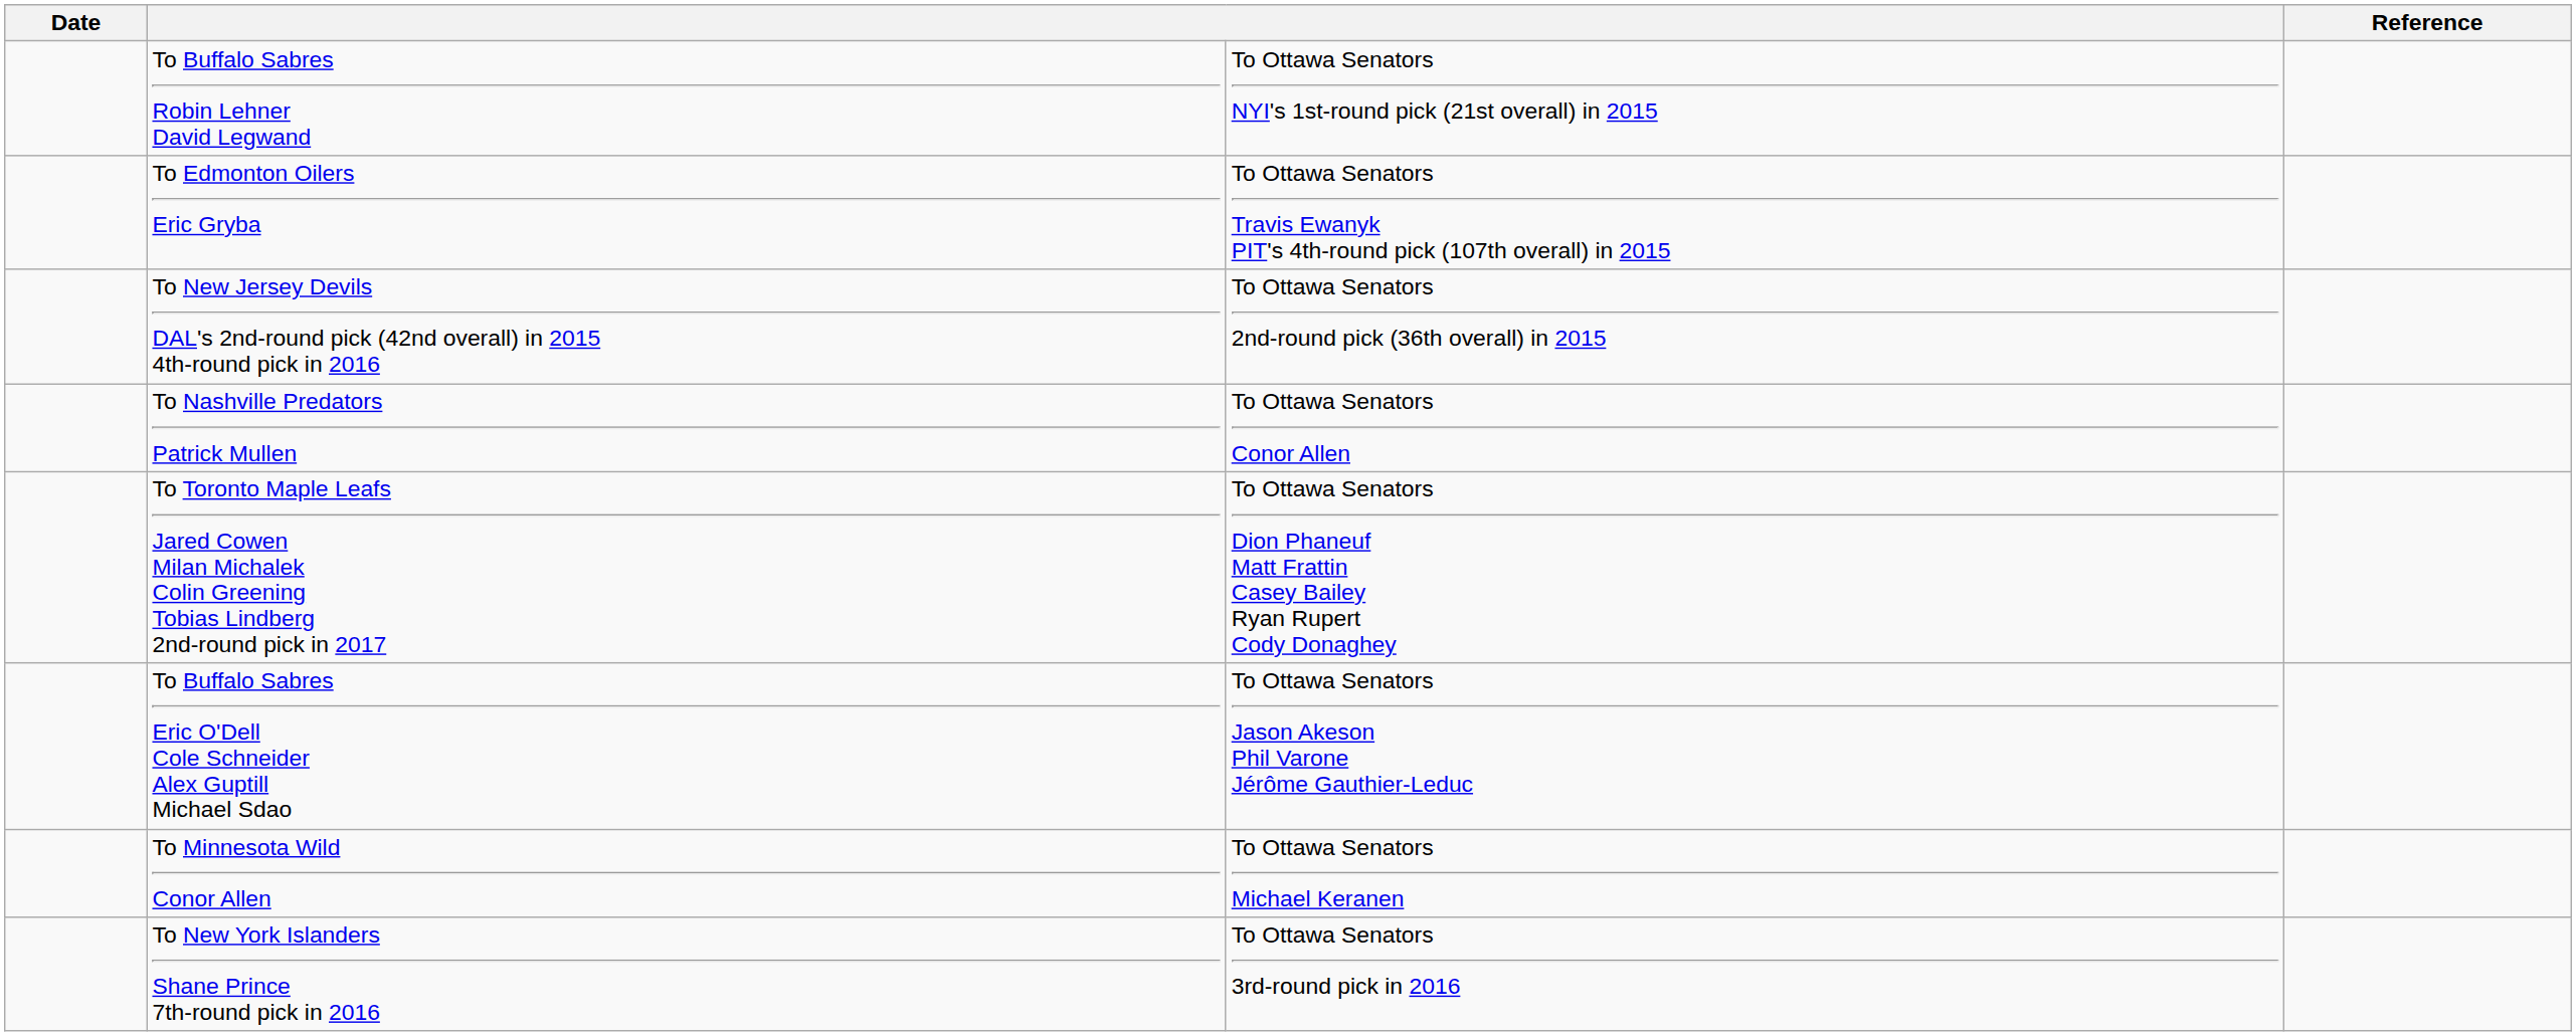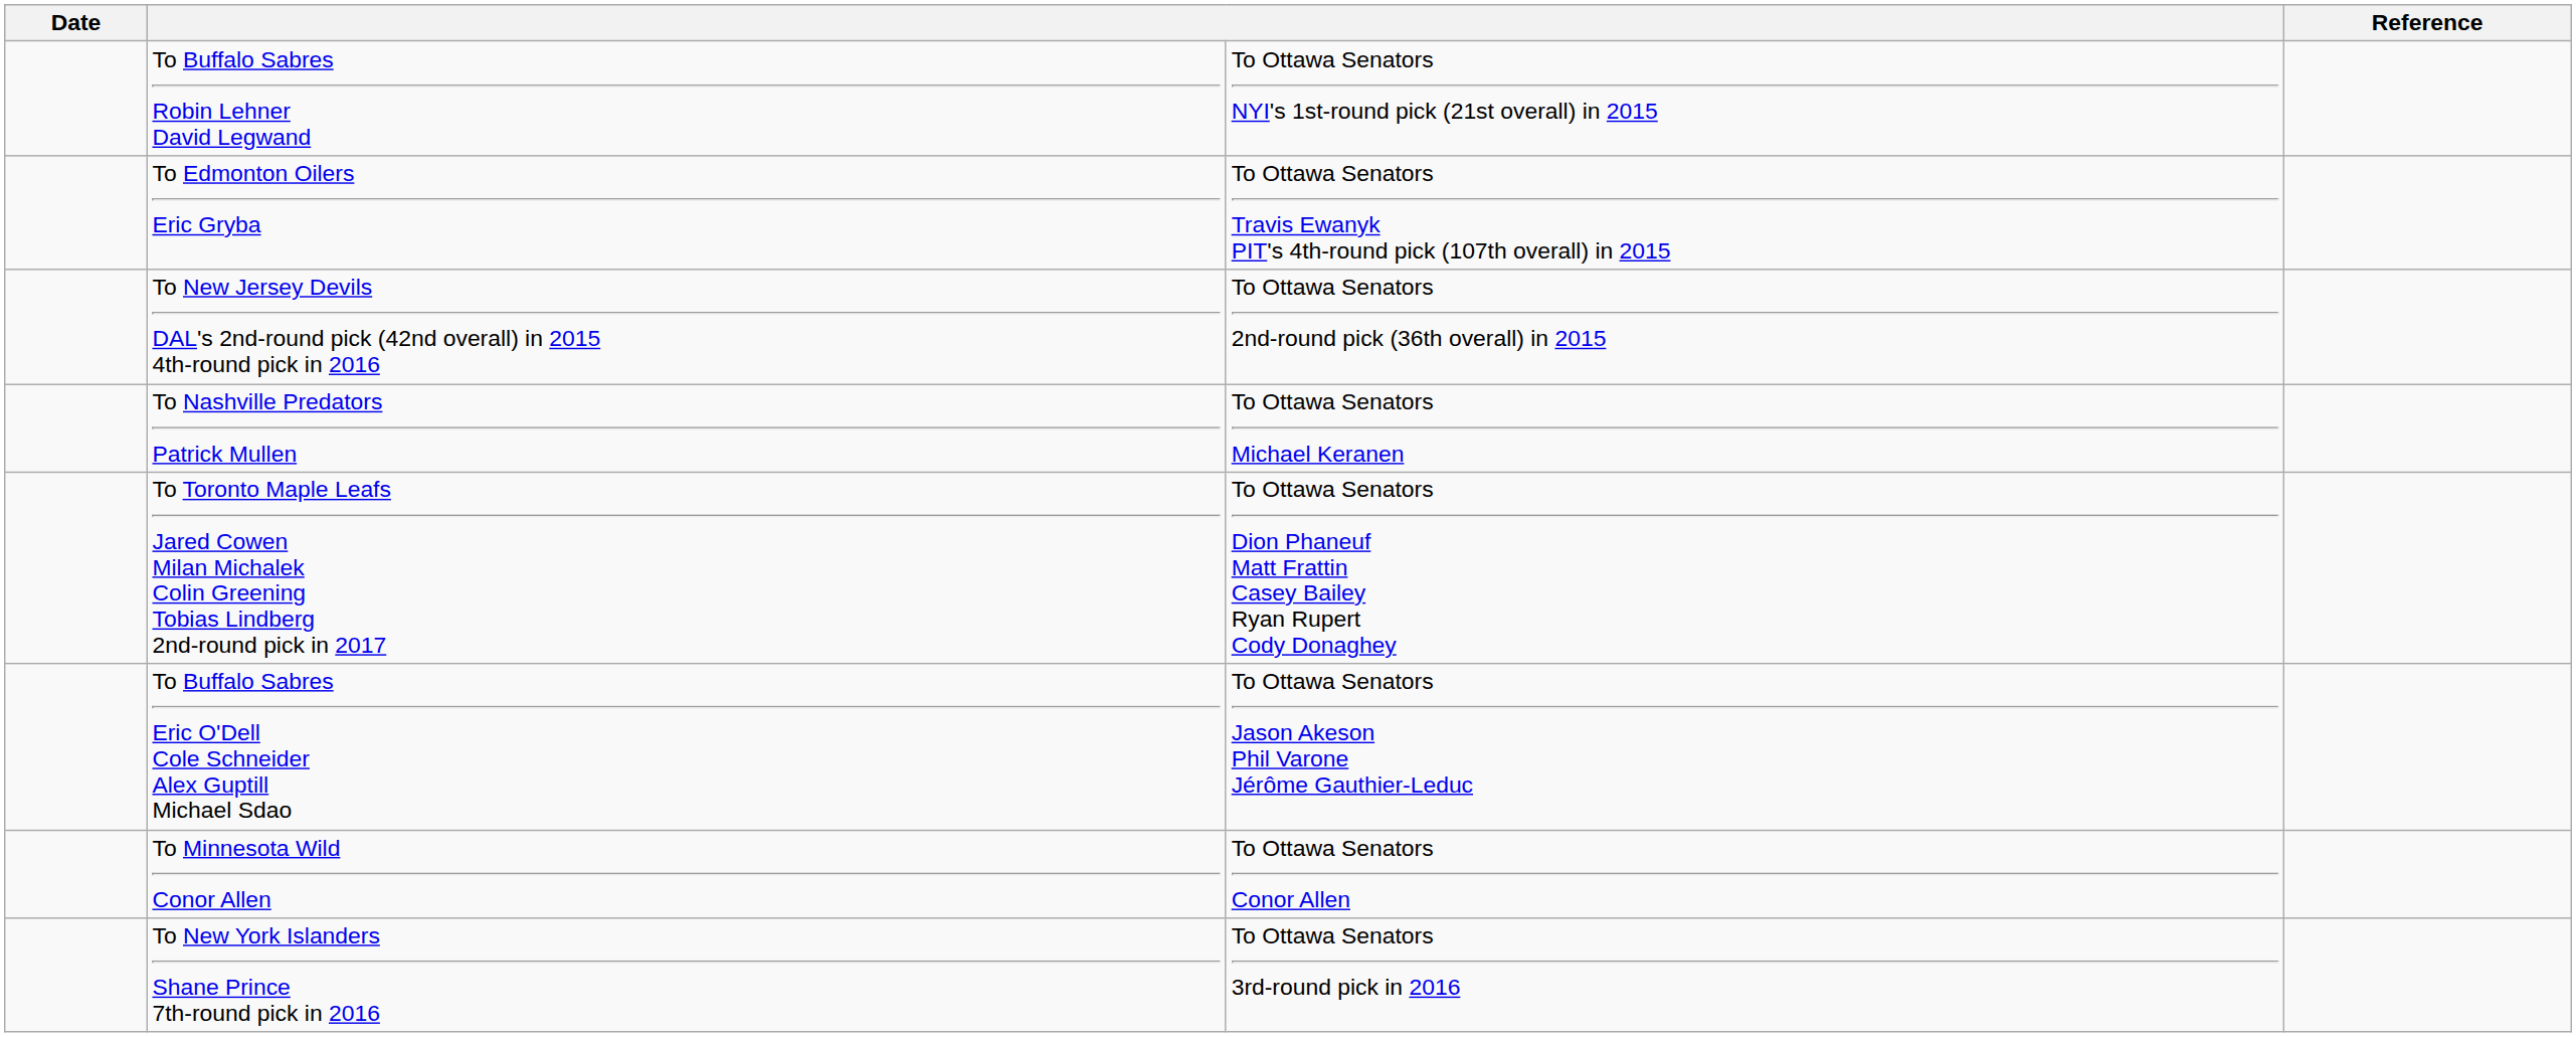To Nashville Predators Patrick Mullen | column 3: To Ottawa Senators Conor Allen -> To Ottawa Senators Michael Keranen
To Minnesota Wild Conor Allen | column 3: To Ottawa Senators Michael Keranen -> To Ottawa Senators Conor Allen
